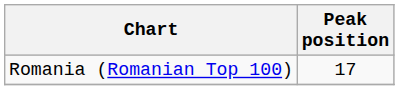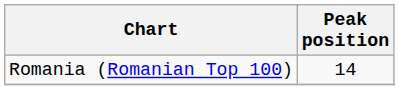Romania (Romanian Top 100) | Peak position: 17 -> 14
